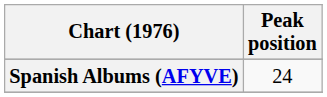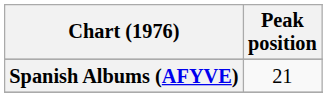Spanish Albums (AFYVE) | Peak position: 24 -> 21
